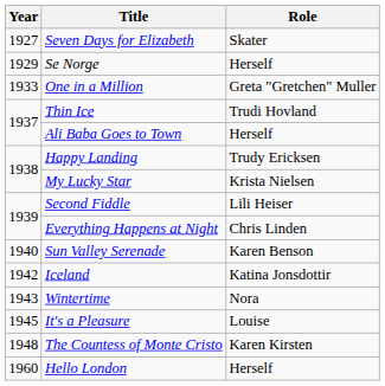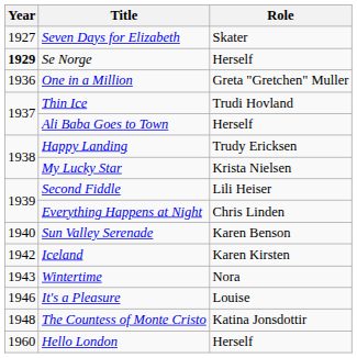Se Norge | Year: normal -> bold
One in a Million | Year: 1933 -> 1936
Iceland | Role: Katina Jonsdottir -> Karen Kirsten
It's a Pleasure | Year: 1945 -> 1946
The Countess of Monte Cristo | Role: Karen Kirsten -> Katina Jonsdottir
